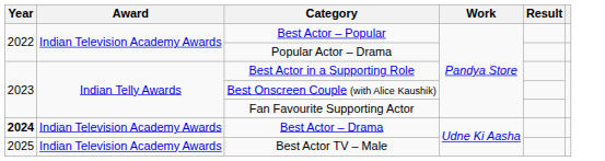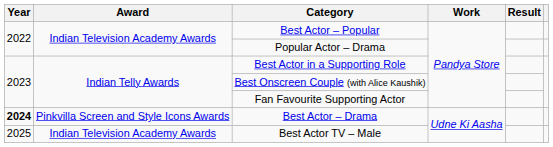Best Actor – Drama | Award: Indian Television Academy Awards -> Pinkvilla Screen and Style Icons Awards
